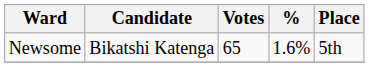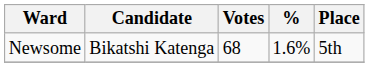Newsome | Votes: 65 -> 68
